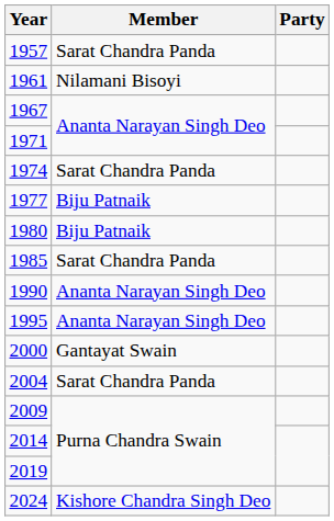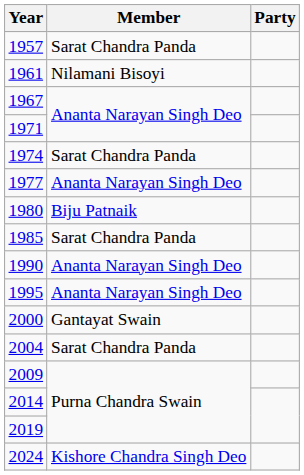1977 | Member: Biju Patnaik -> Ananta Narayan Singh Deo
